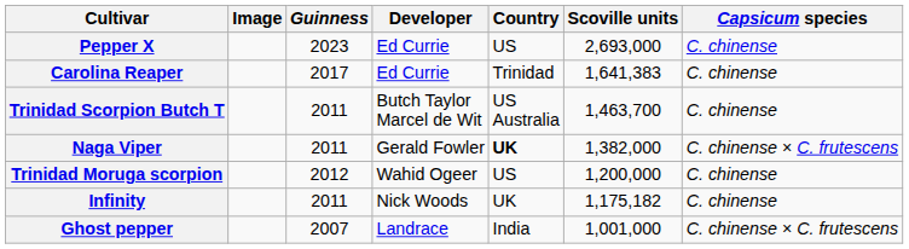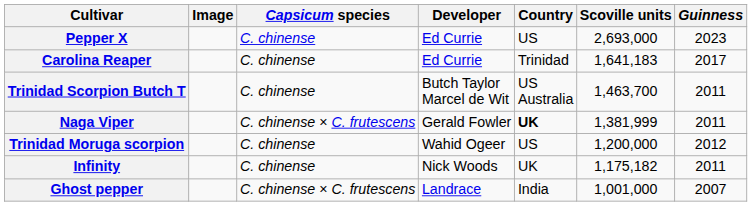columns swapped: Capsicum species <-> Guinness
Carolina Reaper | Scoville units: 1,641,383 -> 1,641,183
Naga Viper | Scoville units: 1,382,000 -> 1,381,999
